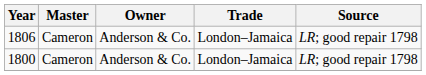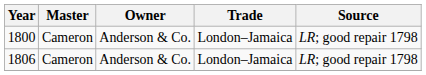rows swapped: 1800 <-> 1806
